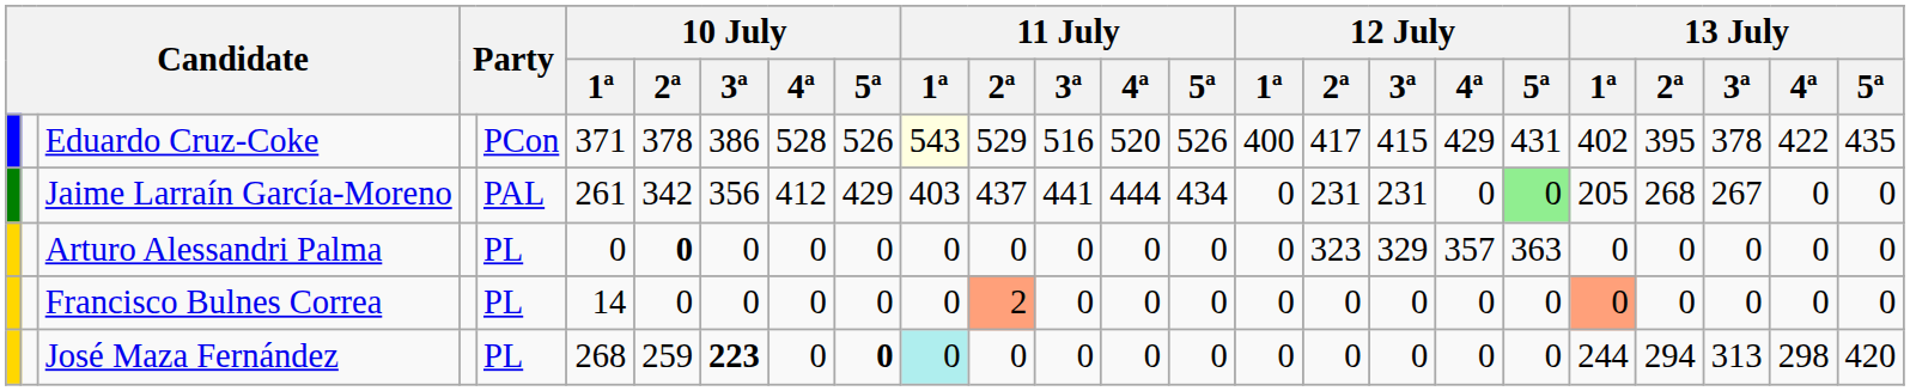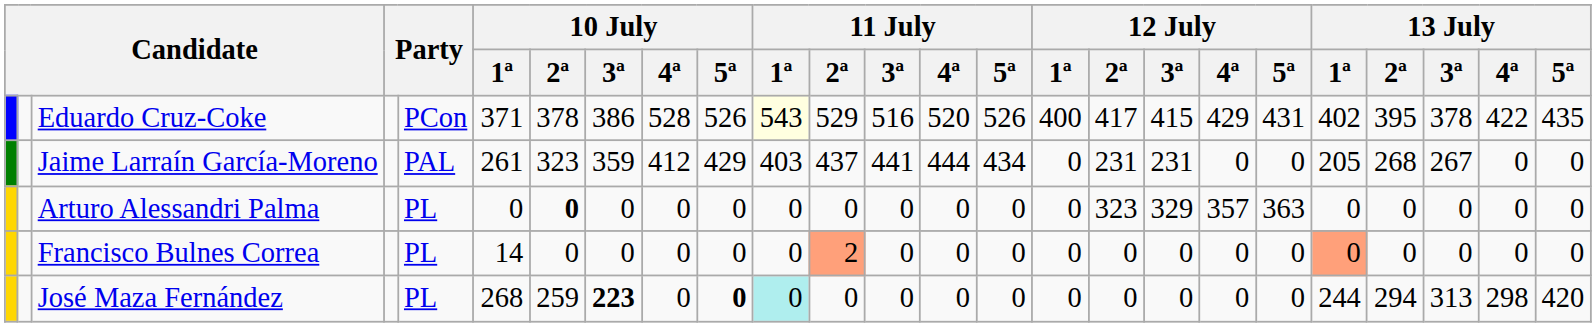Jaime Larraín García-Moreno | 10 July / 2ª: 342 -> 323
Jaime Larraín García-Moreno | 10 July / 3ª: 356 -> 359
Jaime Larraín García-Moreno | 12 July / 5ª: lightgreen background -> no background
